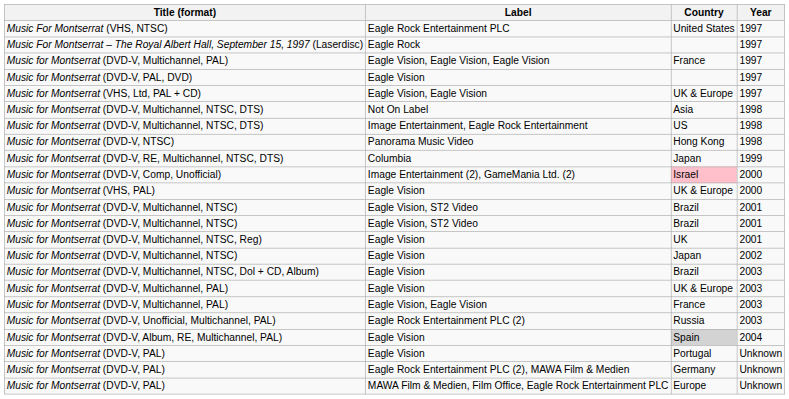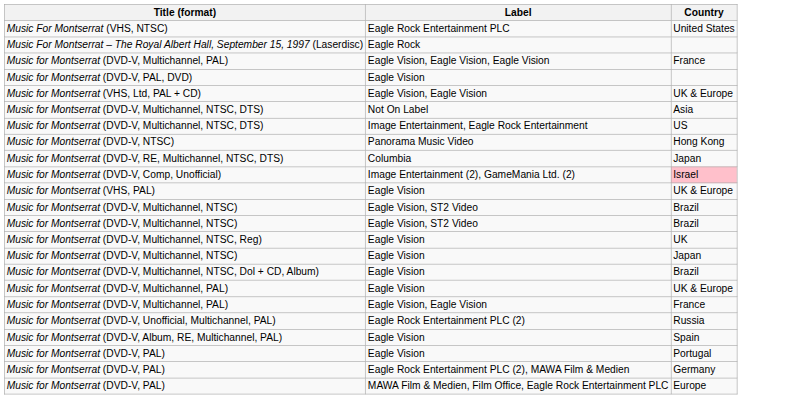- column: Year | 1997 | 1997 | 1997 | 1997 | 1997 | 1998 | 1998 | 1998 | 1999 | 2000 | 2000 | 2001 | 2001 | 2001 | 2002 | 2003 | 2003 | 2003 | 2003 | 2004 | Unknown | Unknown | Unknown
Music for Montserrat (DVD-V, Album, RE, Multichannel, PAL) | Country: lightgrey background -> no background
